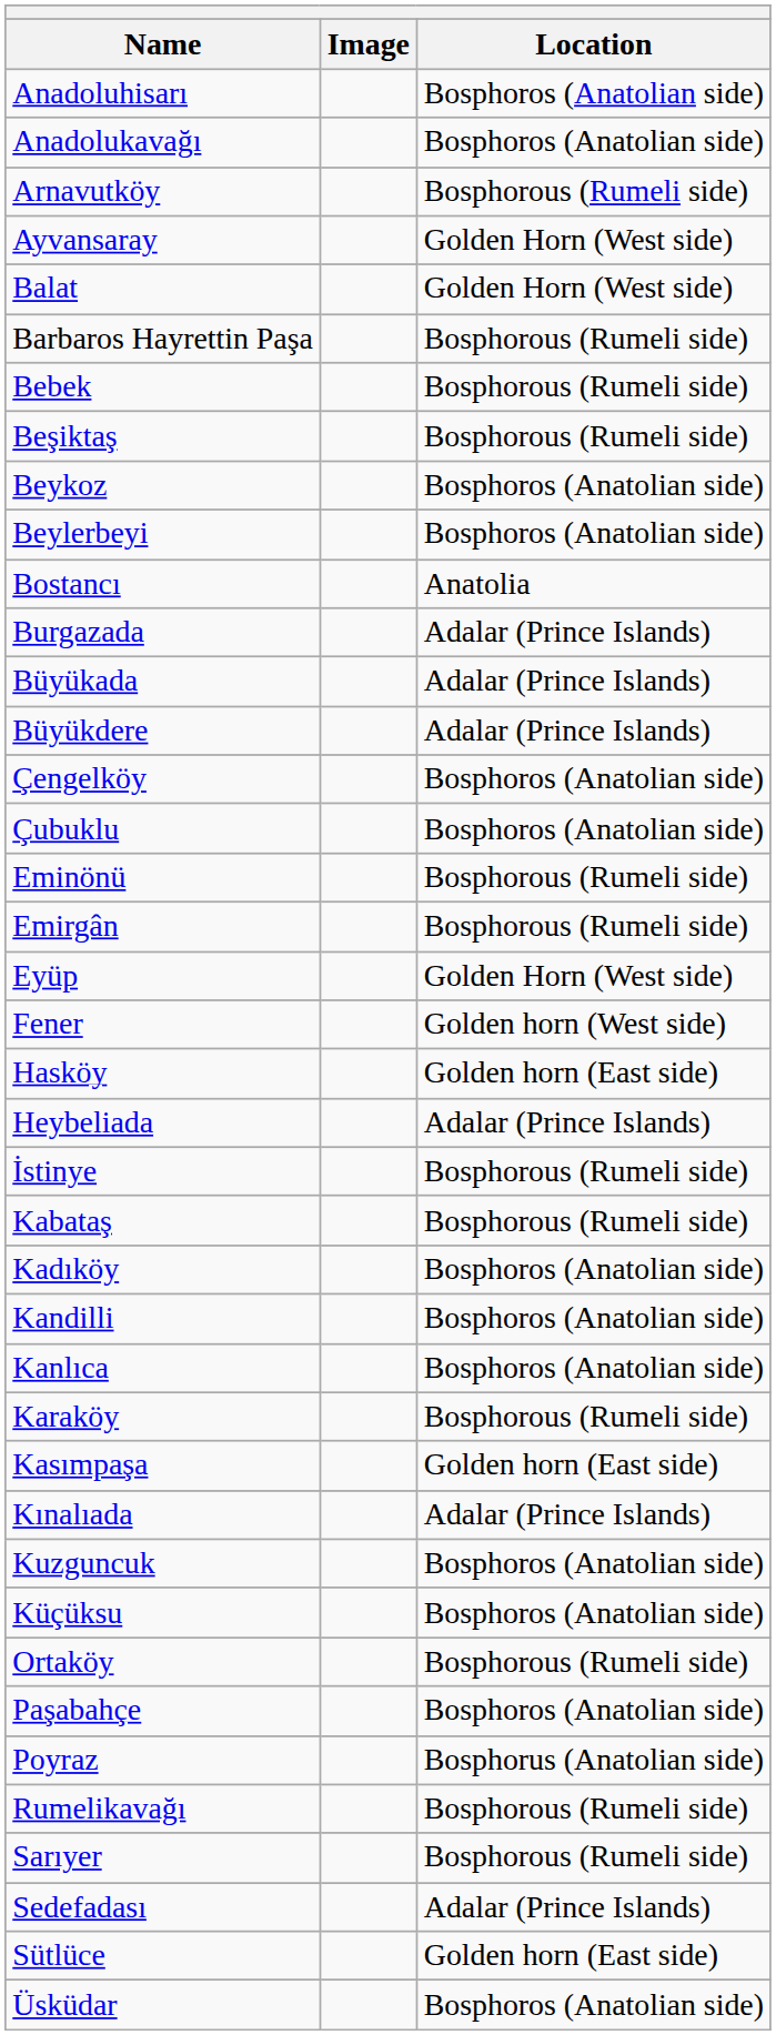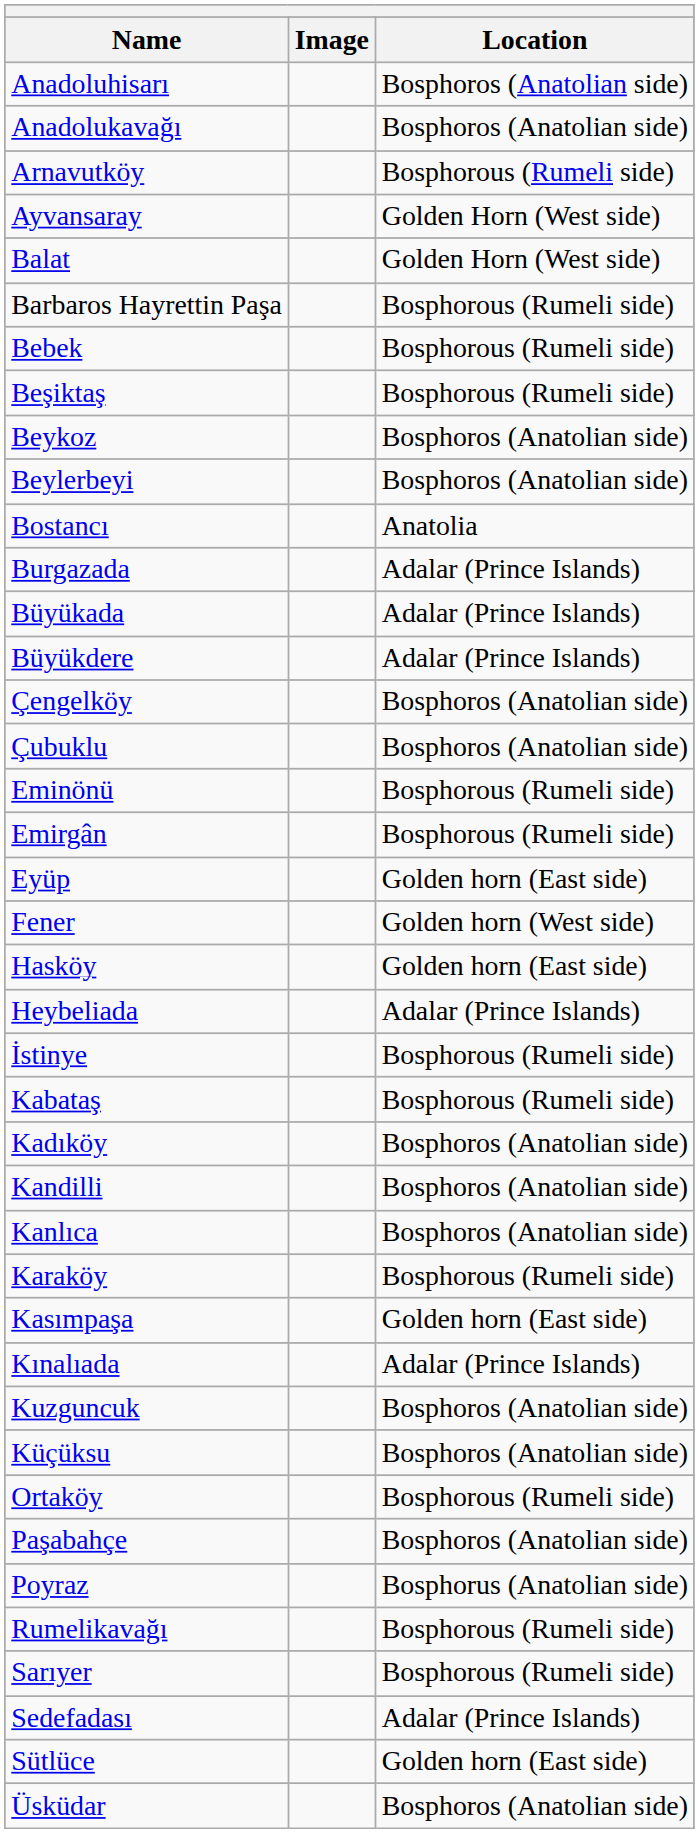Eyüp | Location: Golden Horn (West side) -> Golden horn (East side)
